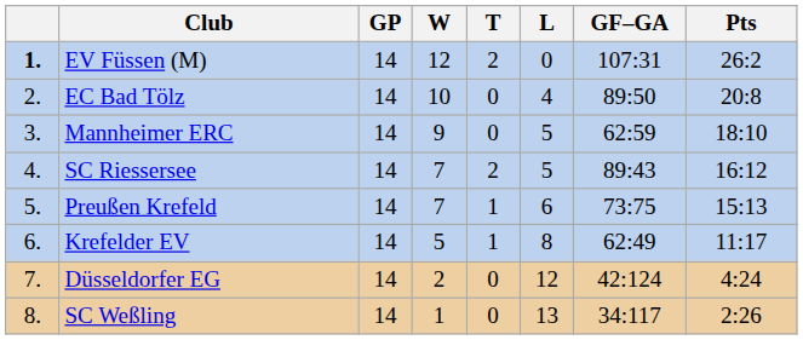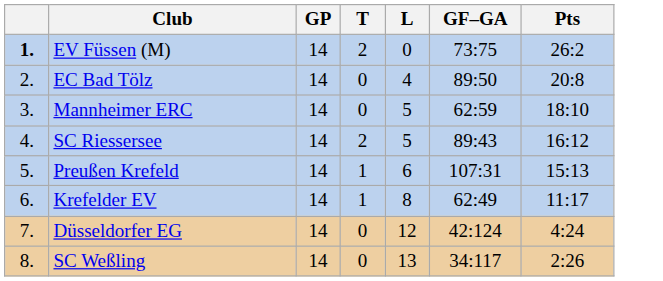- column: W | 12 | 10 | 9 | 7 | 7 | 5 | 2 | 1
EV Füssen (M) | GF–GA: 107:31 -> 73:75
Preußen Krefeld | GF–GA: 73:75 -> 107:31
